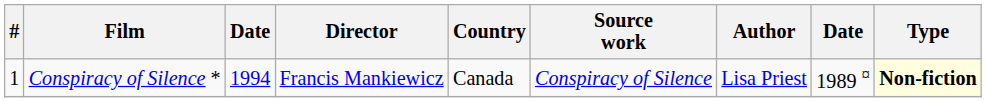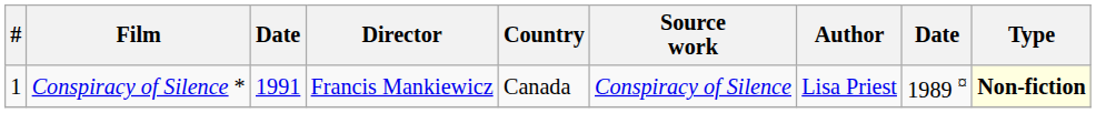Conspiracy of Silence * | column 3: 1994 -> 1991
